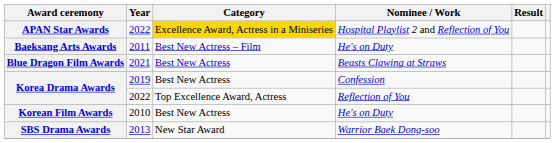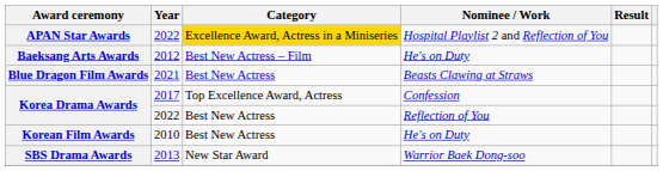Baeksang Arts Awards | Year: 2011 -> 2012
Korea Drama Awards / Confession | Year: 2019 -> 2017
Korea Drama Awards / Confession | Category: Best New Actress -> Top Excellence Award, Actress
Korea Drama Awards / Reflection of You | Category: Top Excellence Award, Actress -> Best New Actress
